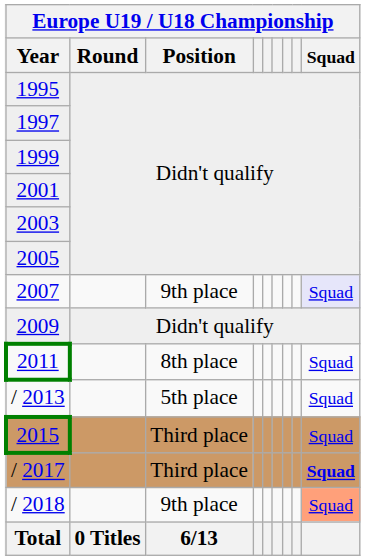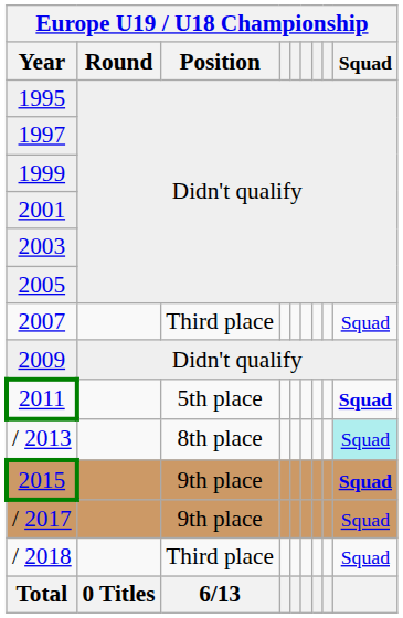2007 | Europe U19 / U18 Championship / Position: 9th place -> Third place
2007 | Europe U19 / U18 Championship / Squad: lavender background -> no background
2011 | Europe U19 / U18 Championship / Position: 8th place -> 5th place
2011 | Europe U19 / U18 Championship / Squad: normal -> bold
/ 2013 | Europe U19 / U18 Championship / Position: 5th place -> 8th place
/ 2013 | Europe U19 / U18 Championship / Squad: no background -> paleturquoise background
2015 | Europe U19 / U18 Championship / Position: Third place -> 9th place
2015 | Europe U19 / U18 Championship / Squad: normal -> bold
/ 2017 | Europe U19 / U18 Championship / Position: Third place -> 9th place
/ 2017 | Europe U19 / U18 Championship / Squad: bold -> normal
/ 2018 | Europe U19 / U18 Championship / Position: 9th place -> Third place
/ 2018 | Europe U19 / U18 Championship / Squad: lightsalmon background -> no background
